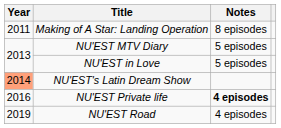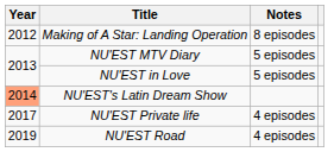Making of A Star: Landing Operation | Year: 2011 -> 2012
NU'EST Private life | Year: 2016 -> 2017
NU'EST Private life | Notes: bold -> normal
